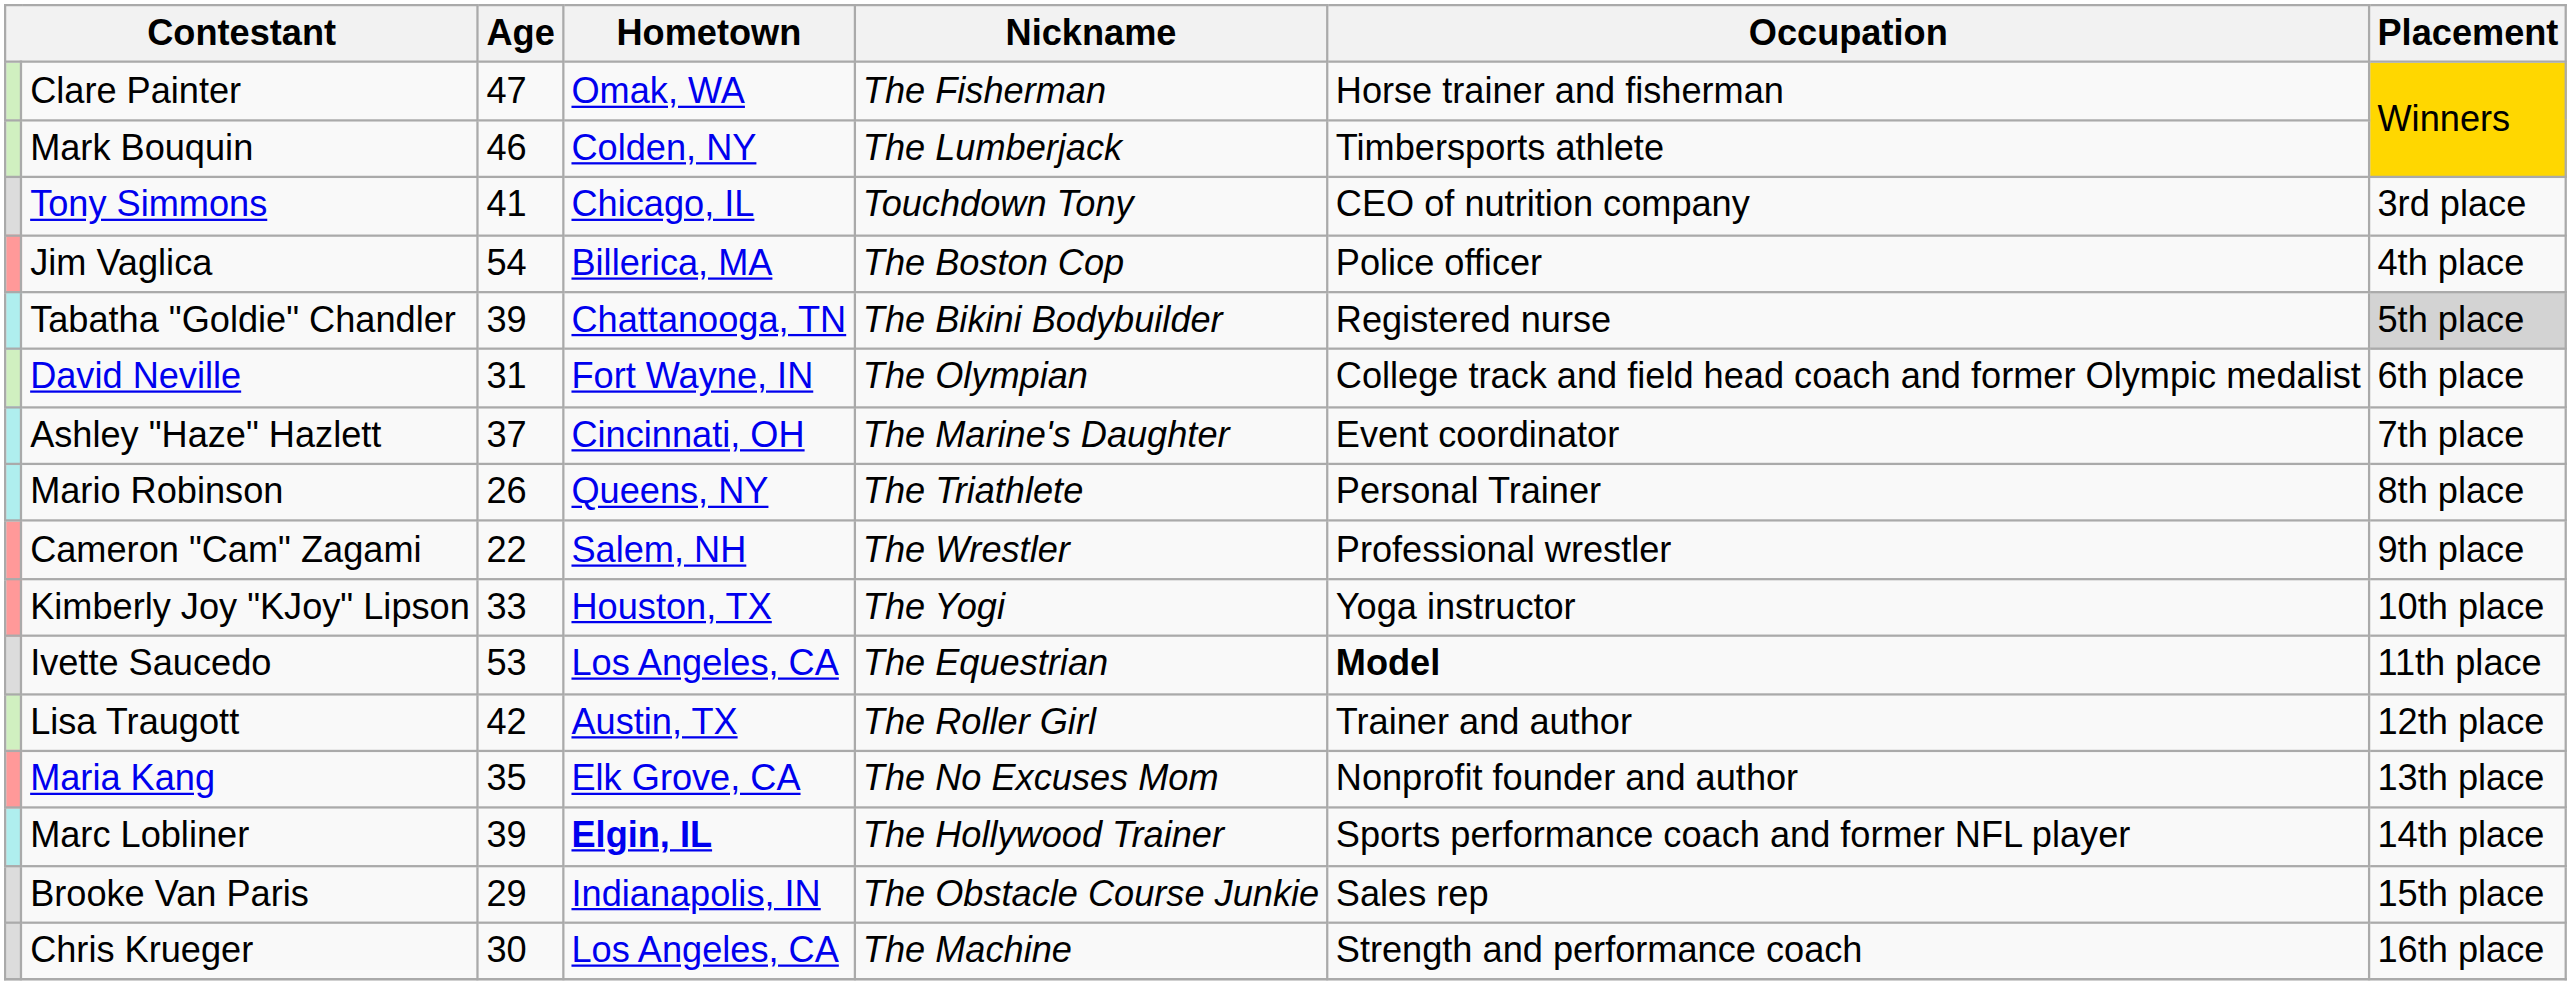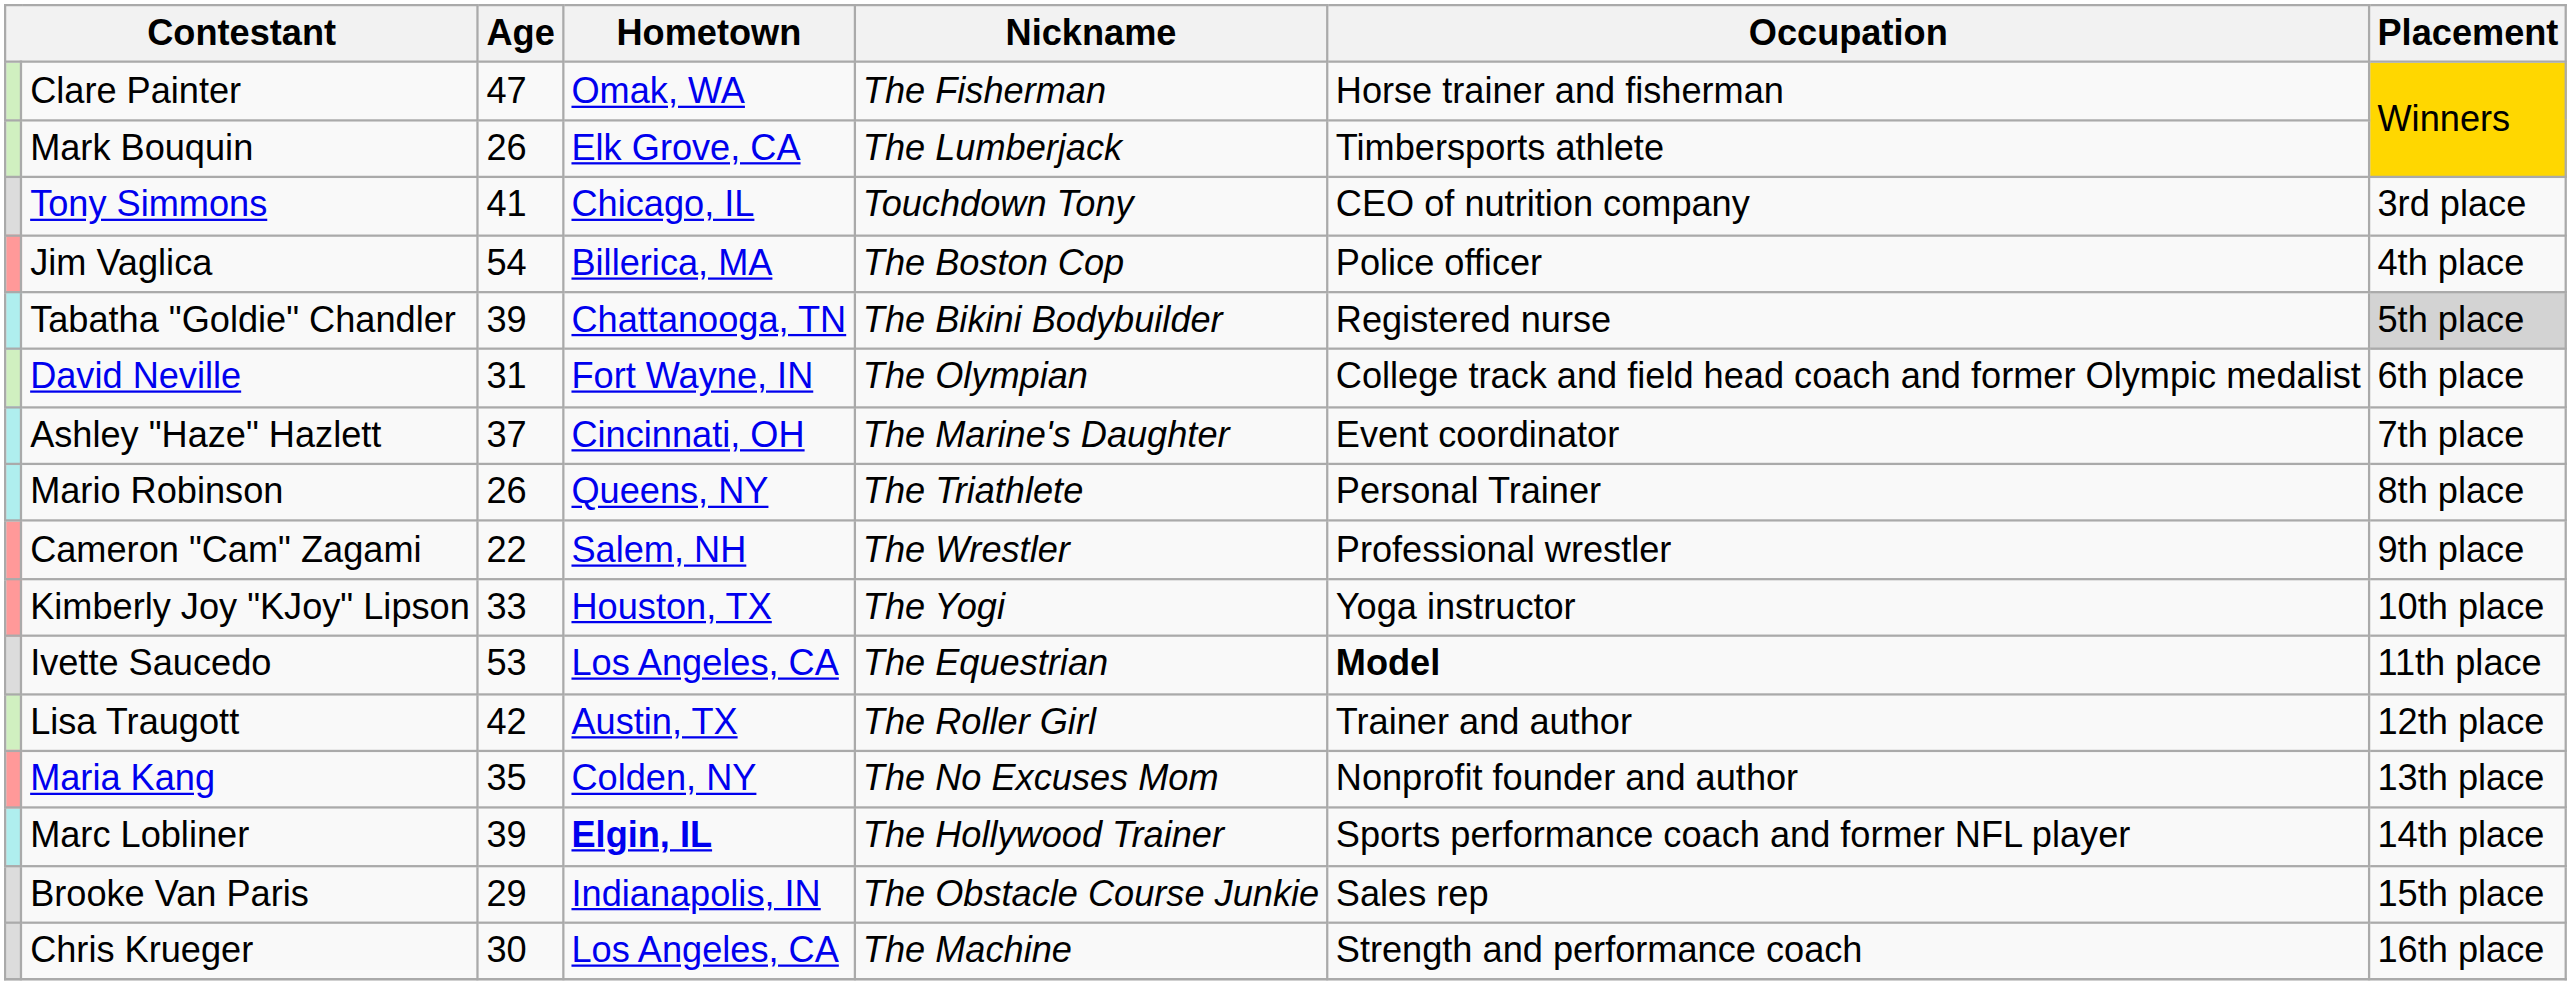Mark Bouquin | Age: 46 -> 26
Mark Bouquin | Hometown: Colden, NY -> Elk Grove, CA
Maria Kang | Hometown: Elk Grove, CA -> Colden, NY
